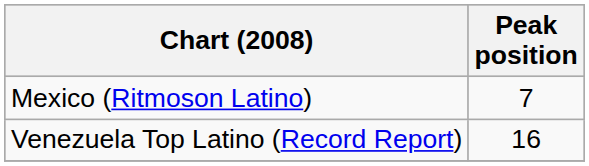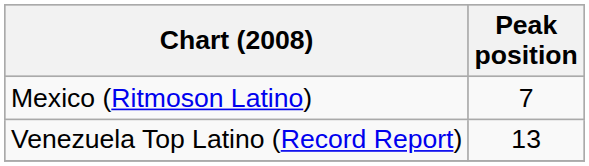Venezuela Top Latino (Record Report) | Peak position: 16 -> 13
